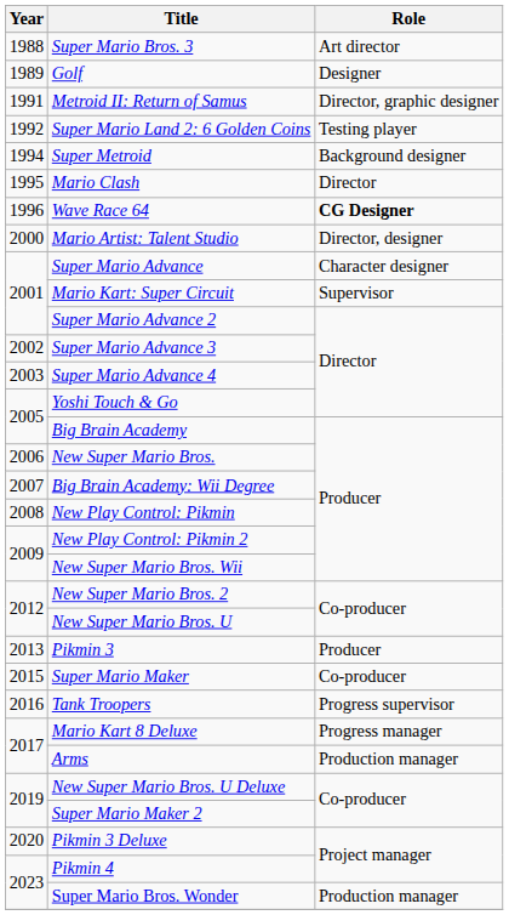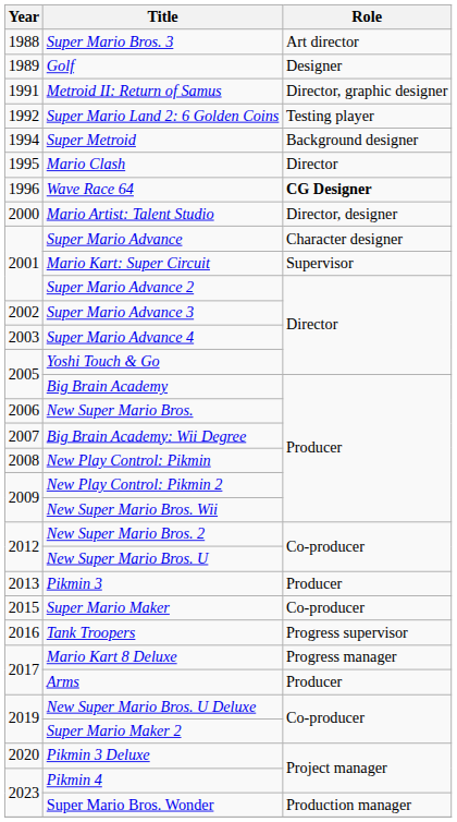Arms | Role: Production manager -> Producer
